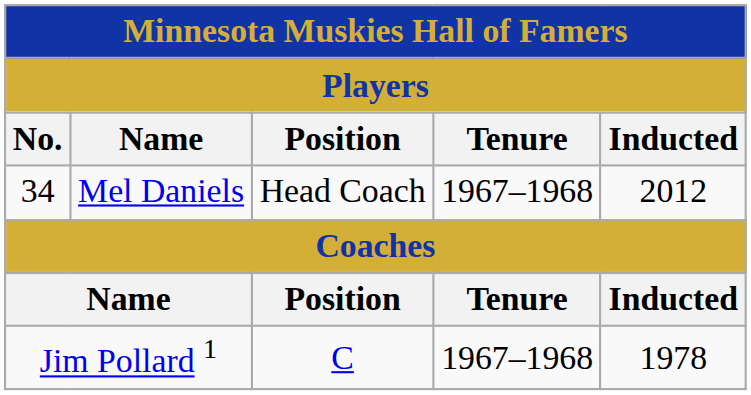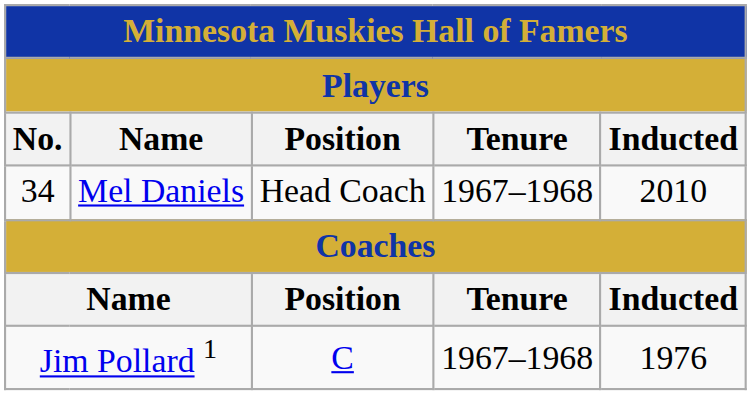34 | Inducted: 2012 -> 2010
Jim Pollard 1 | Inducted: 1978 -> 1976
